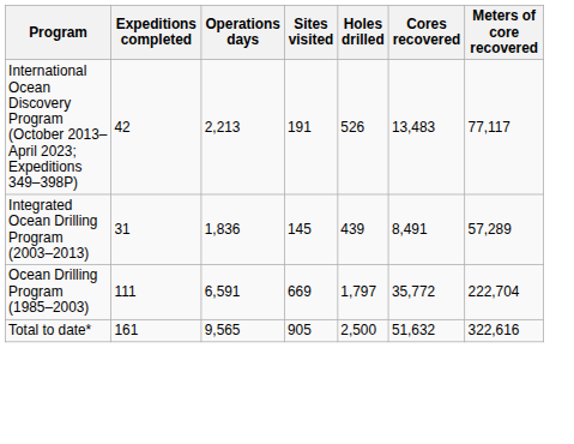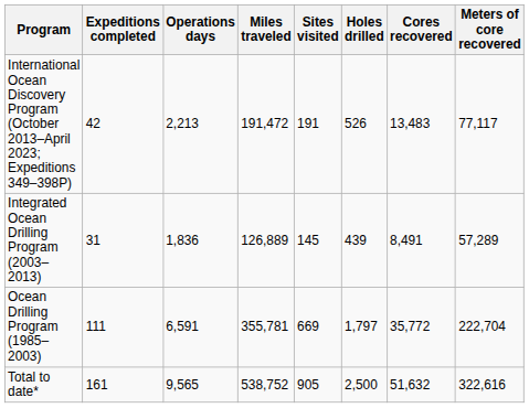+ column: Miles traveled | 191,472 | 126,889 | 355,781 | 538,752
